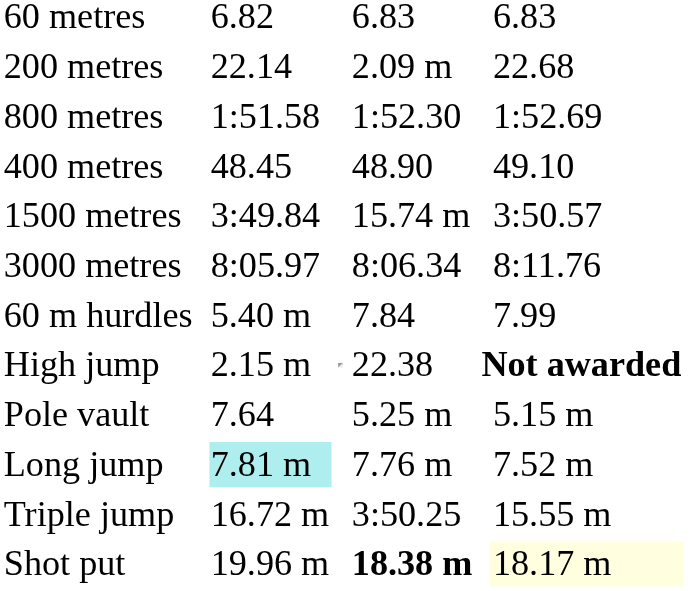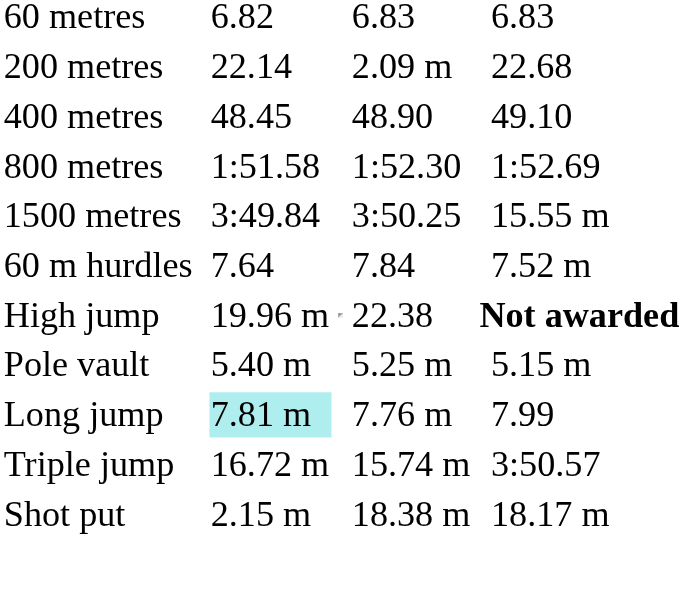rows swapped: 400 metres <-> 800 metres
1500 metres | column 5: 15.74 m -> 3:50.25
1500 metres | column 7: 3:50.57 -> 15.55 m
- row: 3000 metres | 8:05.97 | 8:06.34 | 8:11.76
60 m hurdles | column 3: 5.40 m -> 7.64
60 m hurdles | column 7: 7.99 -> 7.52 m
High jump | column 3: 2.15 m -> 19.96 m
Pole vault | column 3: 7.64 -> 5.40 m
Long jump | column 7: 7.52 m -> 7.99
Triple jump | column 5: 3:50.25 -> 15.74 m
Triple jump | column 7: 15.55 m -> 3:50.57
Shot put | column 3: 19.96 m -> 2.15 m
Shot put | column 5: bold -> normal
Shot put | column 7: lightyellow background -> no background
